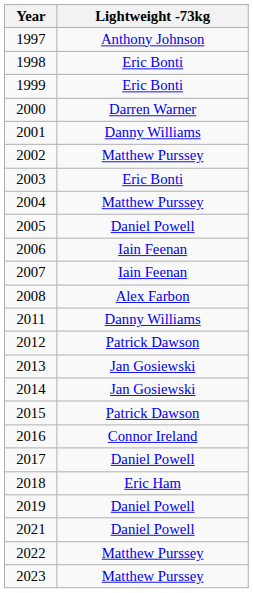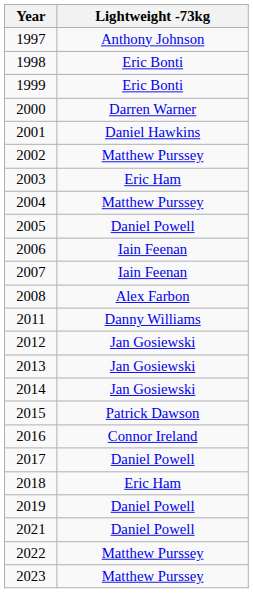2001 | Lightweight -73kg: Danny Williams -> Daniel Hawkins
2003 | Lightweight -73kg: Eric Bonti -> Eric Ham
2012 | Lightweight -73kg: Patrick Dawson -> Jan Gosiewski
